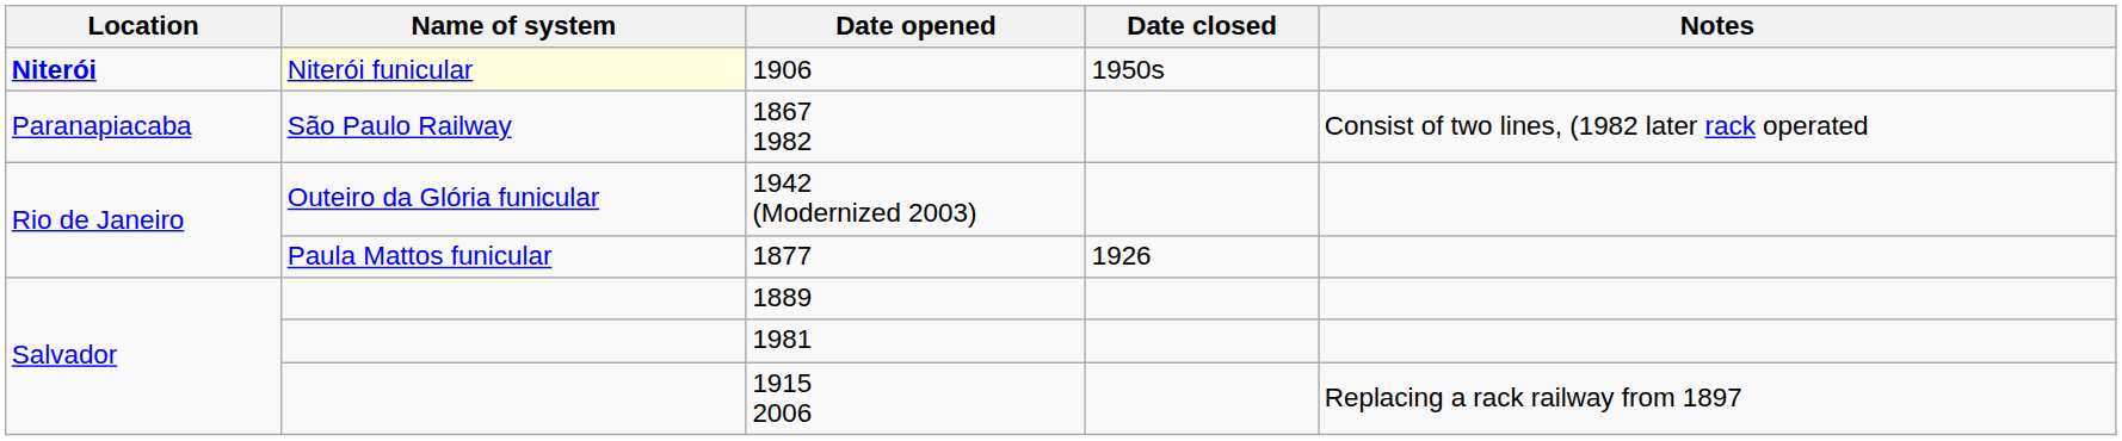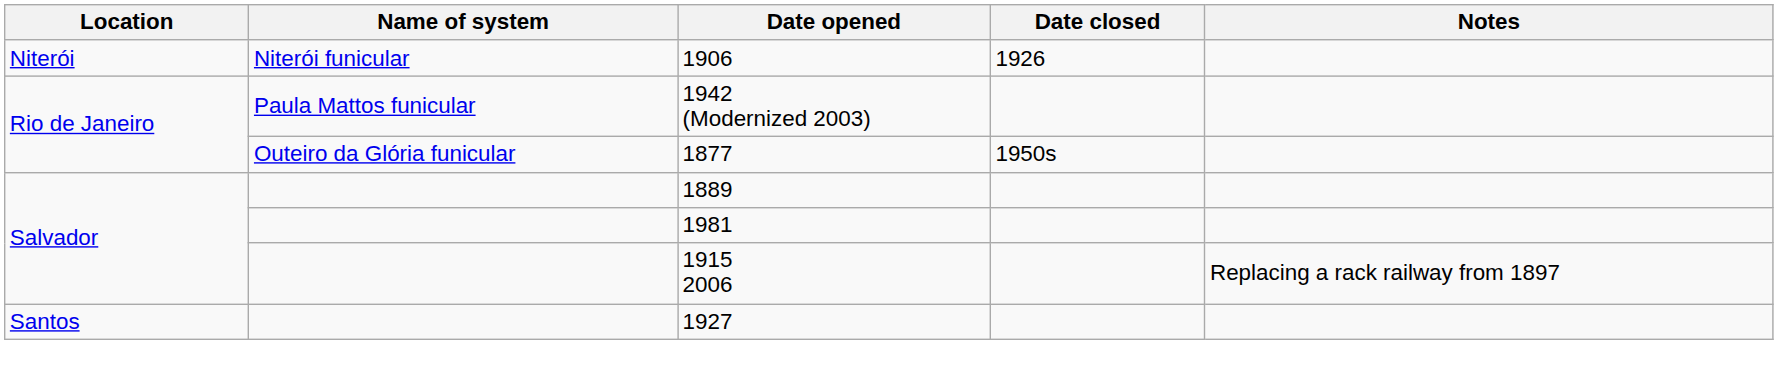1906 | Location: bold -> normal
1906 | Name of system: lightyellow background -> no background
1906 | Date closed: 1950s -> 1926
- row: Paranapiacaba | São Paulo Railway | 1867 1982 | Consist of two lines, (1982 later rack operated
1942 (Modernized 2003) | Name of system: Outeiro da Glória funicular -> Paula Mattos funicular
1877 | Name of system: Paula Mattos funicular -> Outeiro da Glória funicular
1877 | Date closed: 1926 -> 1950s
+ row: Santos | 1927
